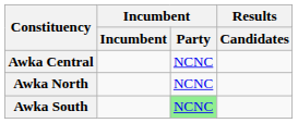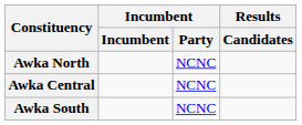rows swapped: Awka Central <-> Awka North
Awka South | Incumbent / Party: lightgreen background -> no background
